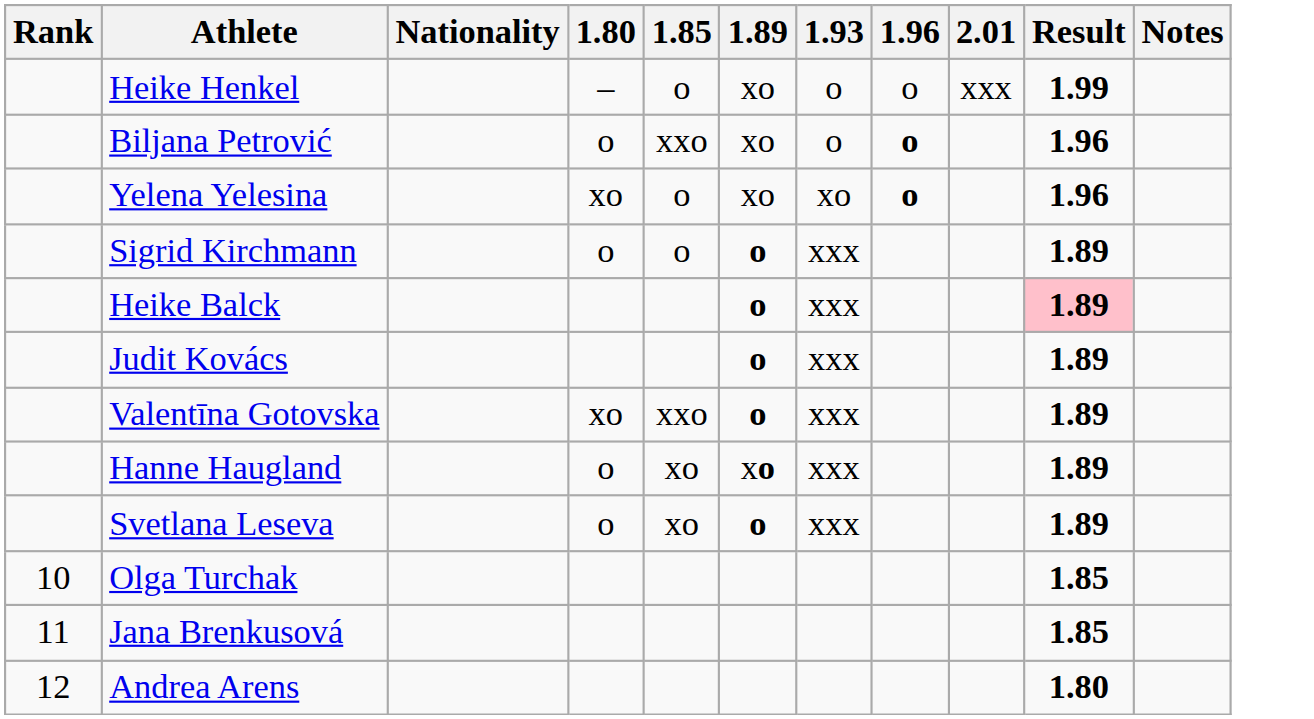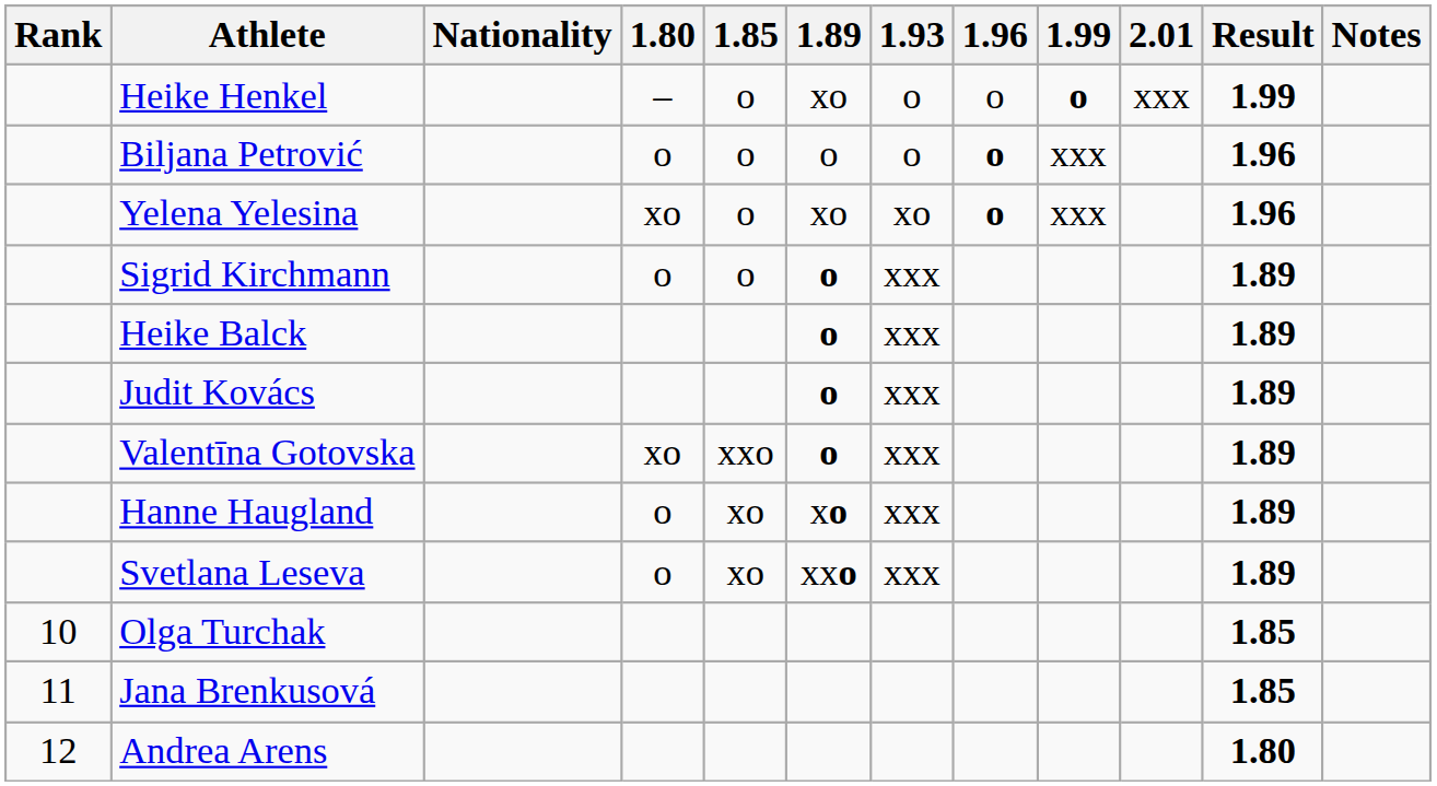+ column: 1.99 | o | xxx | xxx
Biljana Petrović | 1.85: xxo -> o
Biljana Petrović | 1.89: xo -> o
Heike Balck | Result: pink background -> no background
Svetlana Leseva | 1.89: o -> xxo
